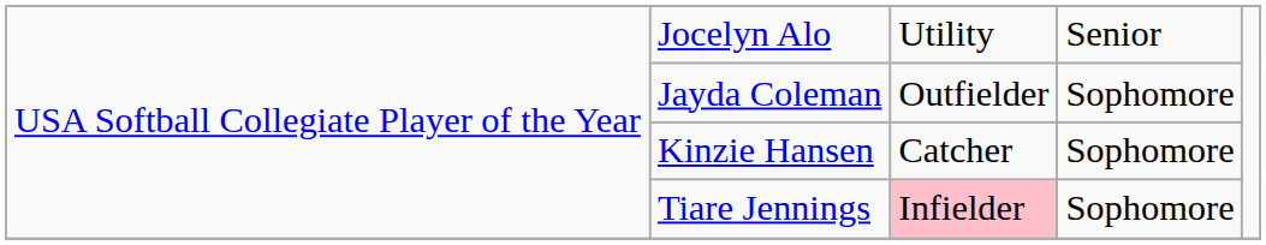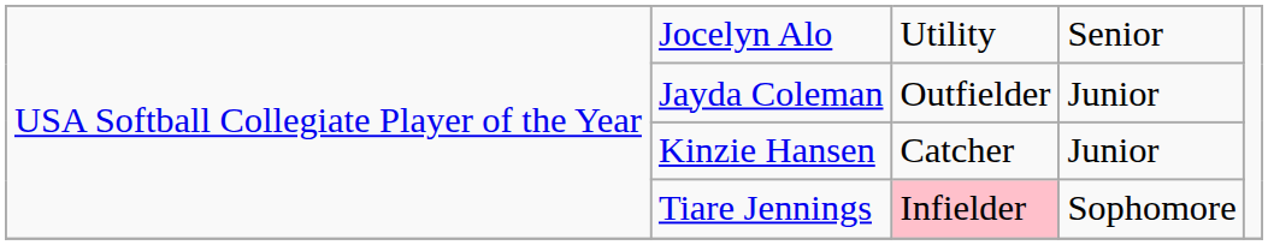Jayda Coleman | column 4: Sophomore -> Junior
Kinzie Hansen | column 4: Sophomore -> Junior
